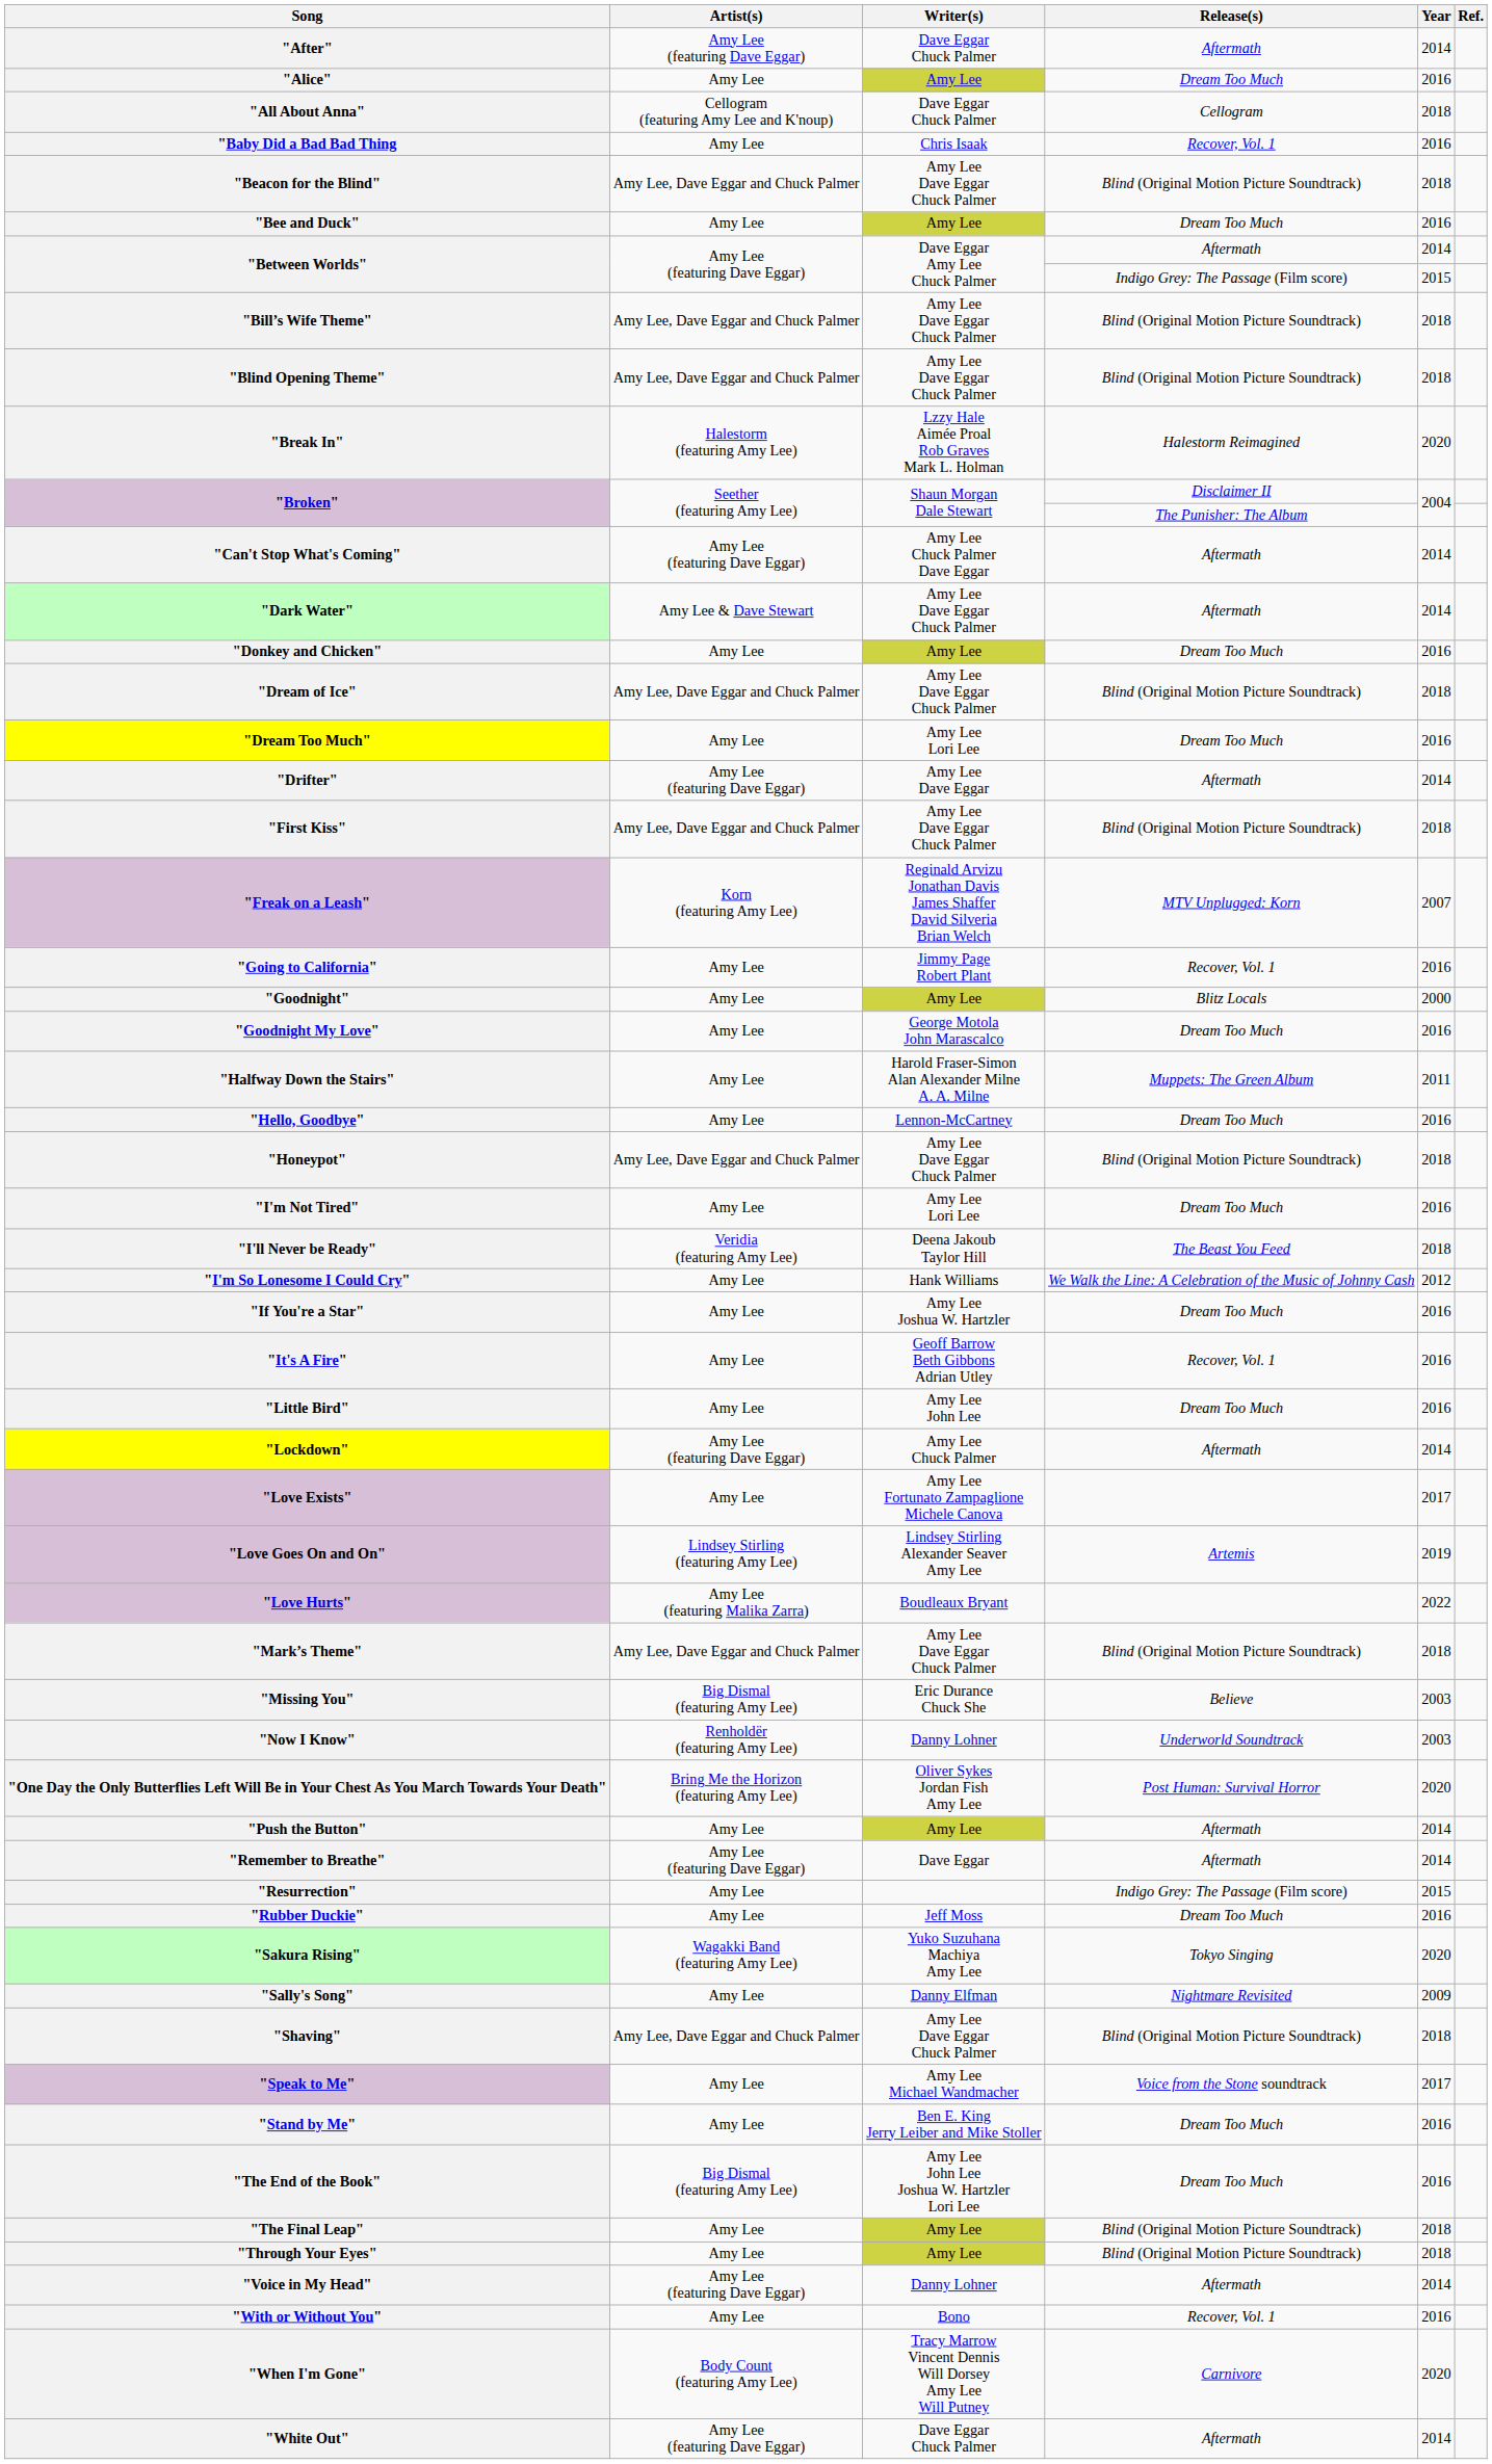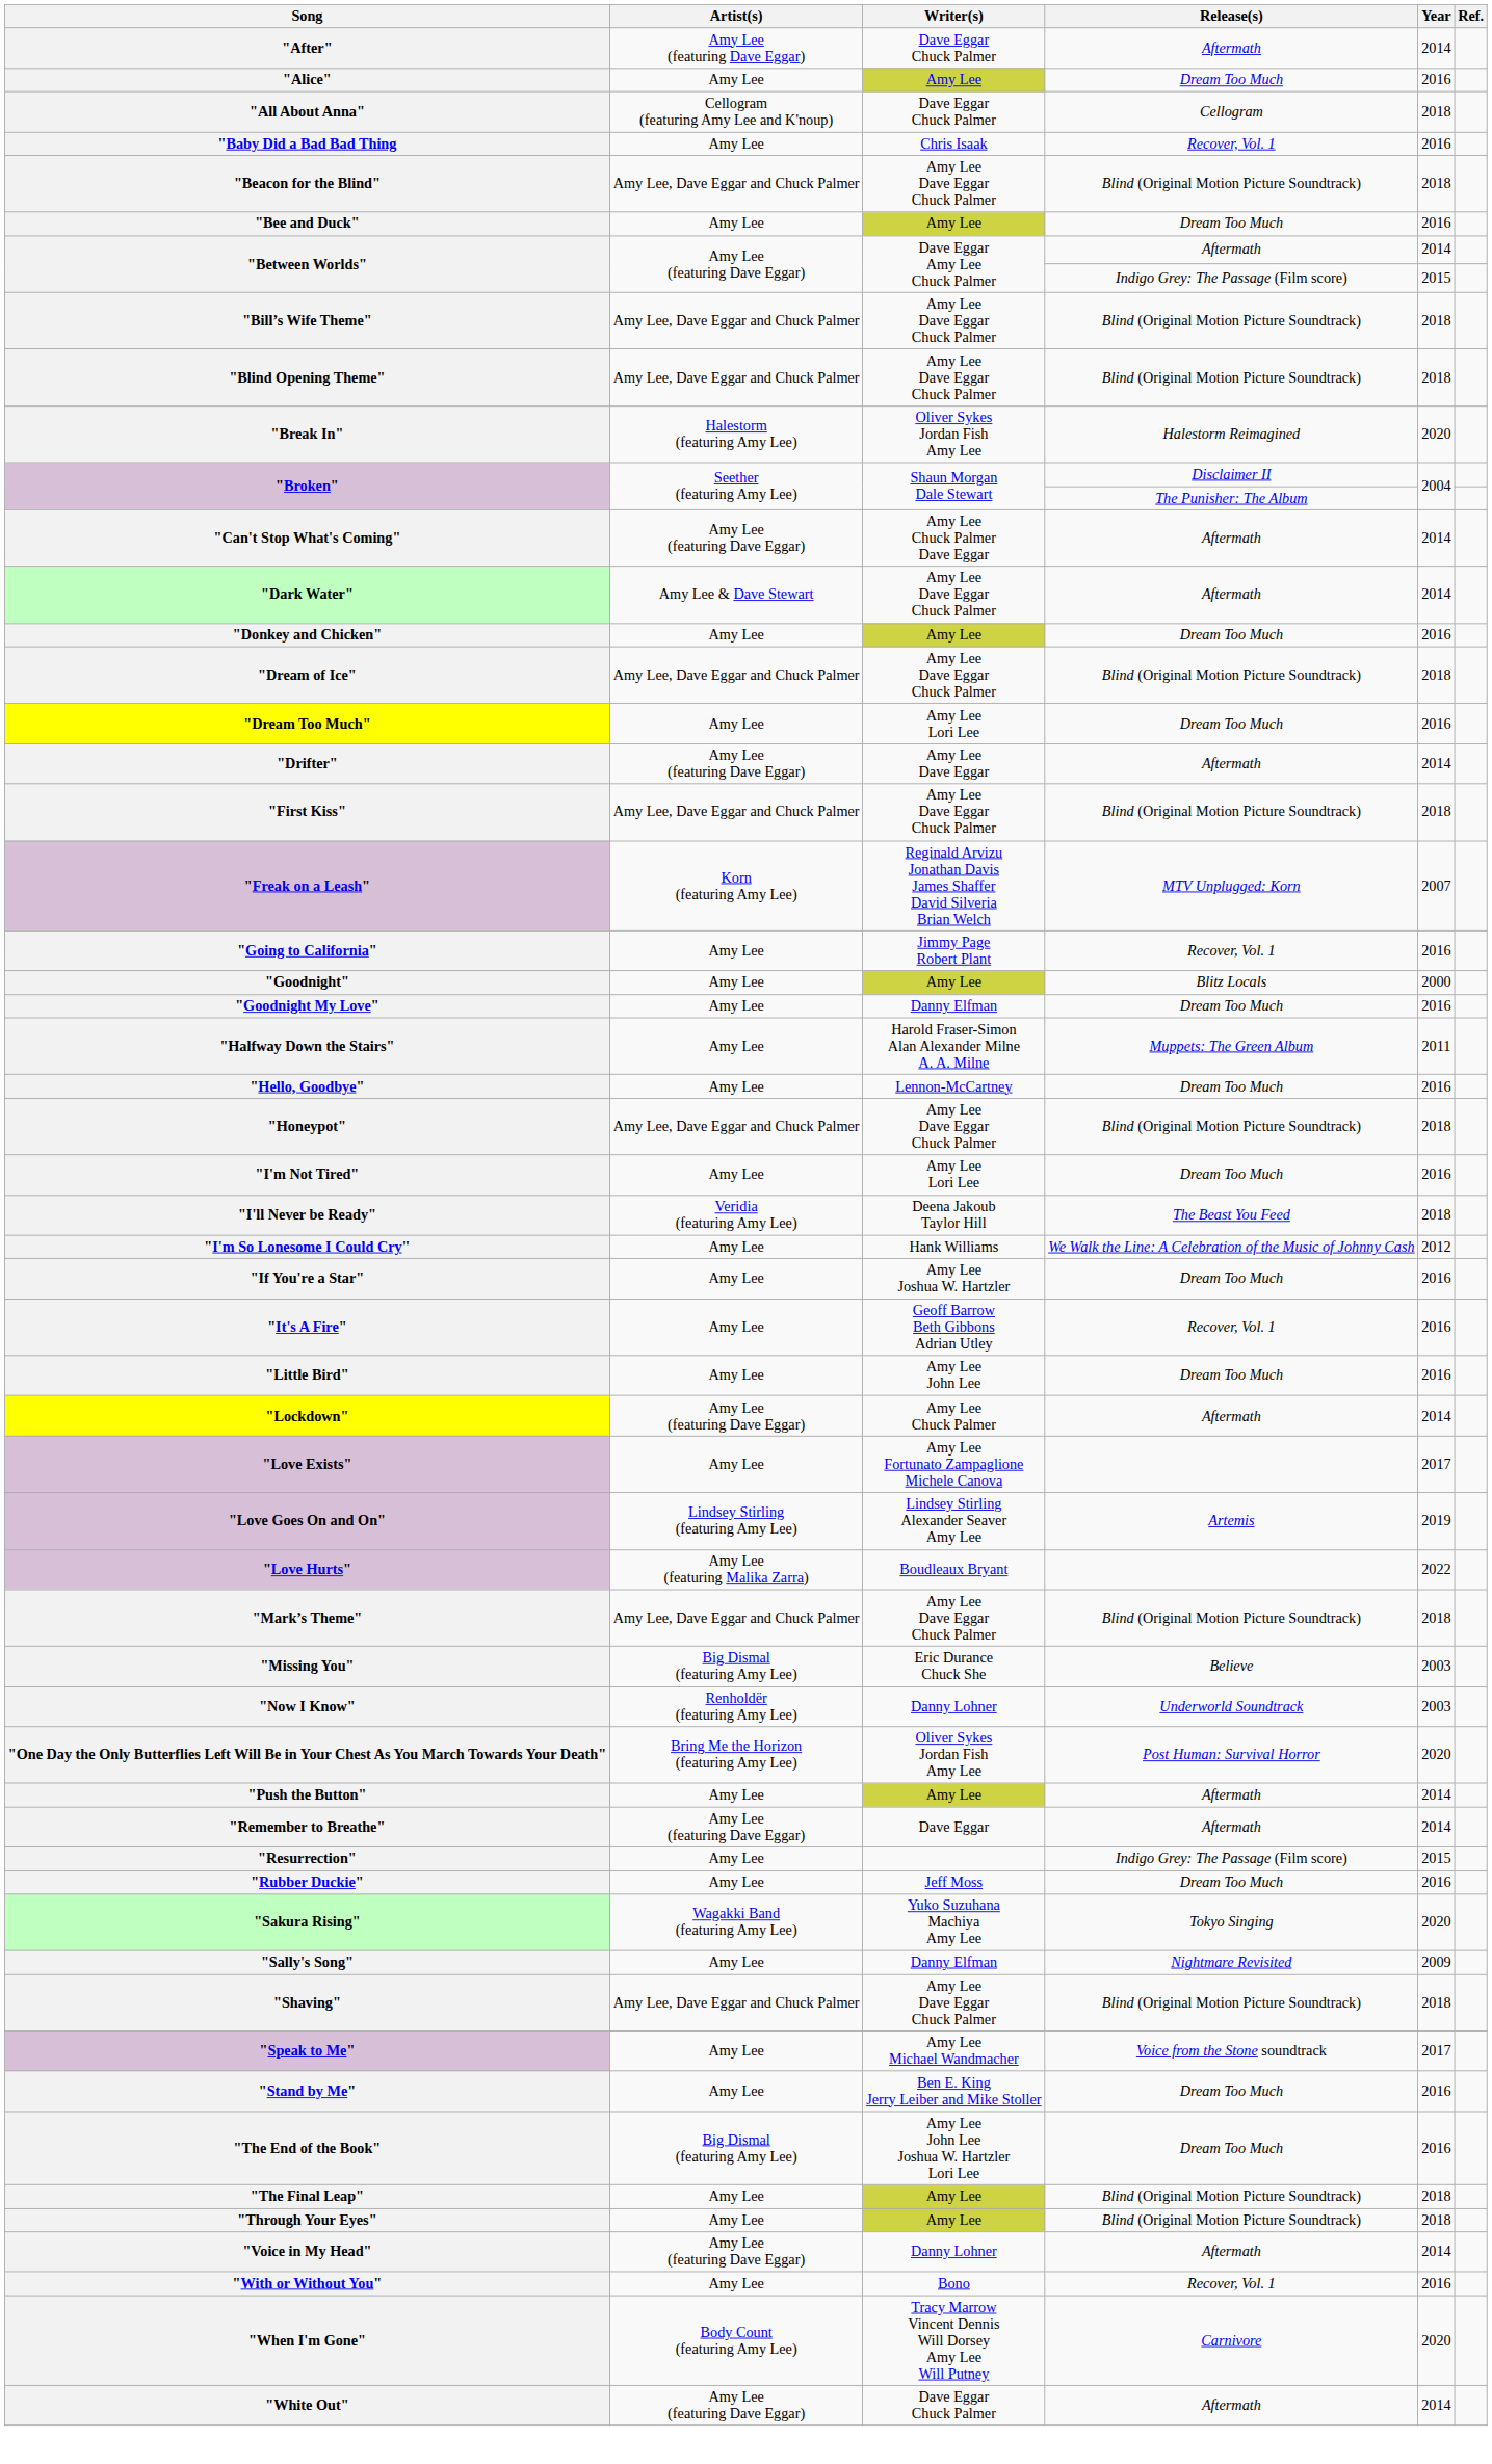"Break In" | Writer(s): Lzzy Hale Aimée Proal Rob Graves Mark L. Holman -> Oliver Sykes Jordan Fish Amy Lee
"Goodnight My Love" | Writer(s): George Motola John Marascalco -> Danny Elfman
